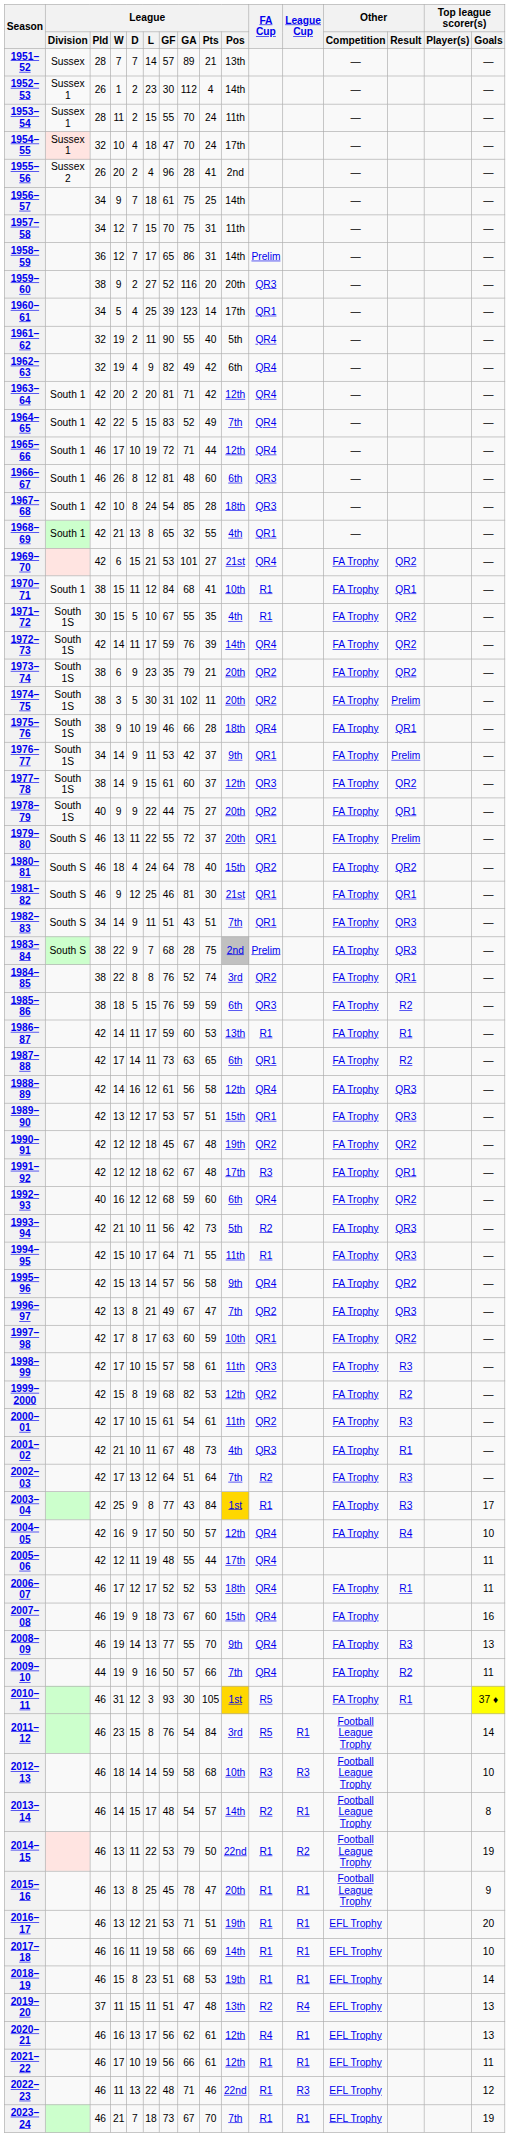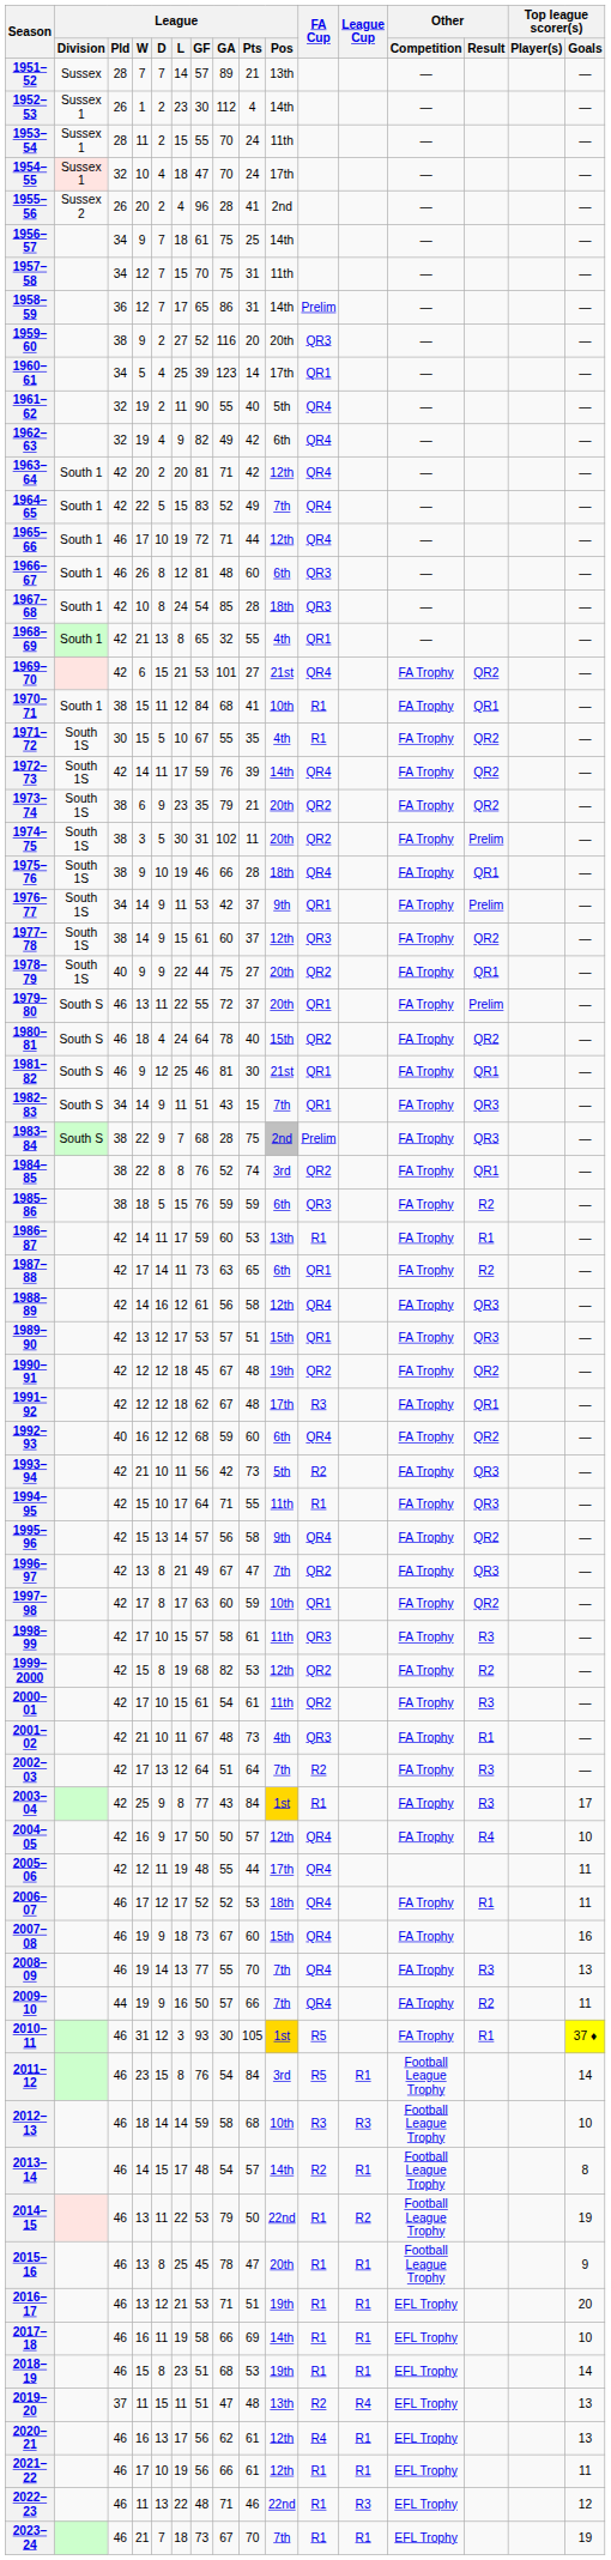1982–83 | League / Pts: 51 -> 15
2008–09 | League / Pos: 9th -> 7th
